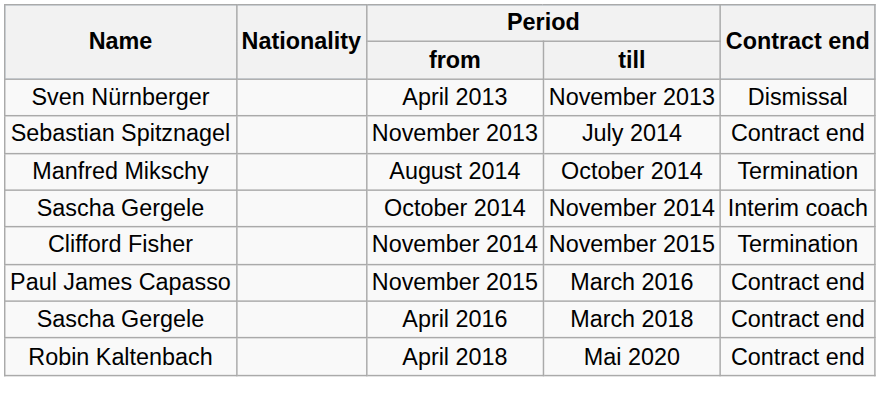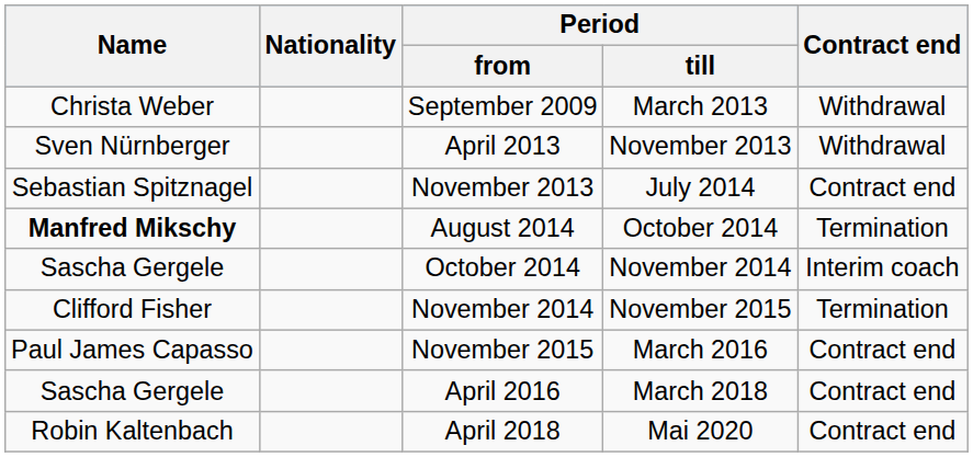+ row: Christa Weber | September 2009 | March 2013 | Withdrawal
April 2013 | Contract end: Dismissal -> Withdrawal
August 2014 | Name: normal -> bold
